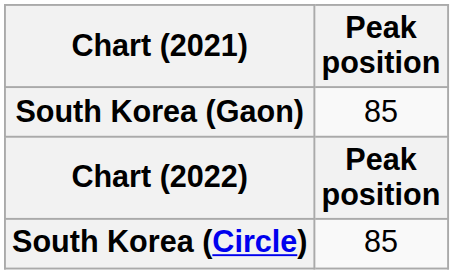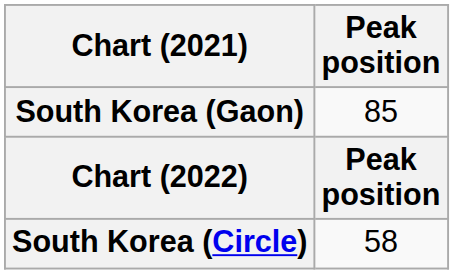South Korea (Circle) | Peak position: 85 -> 58
